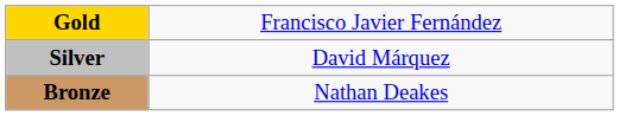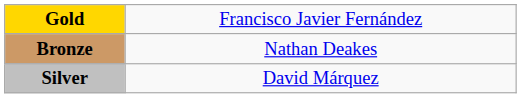rows swapped: Silver <-> Bronze
